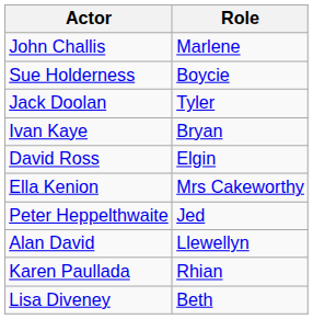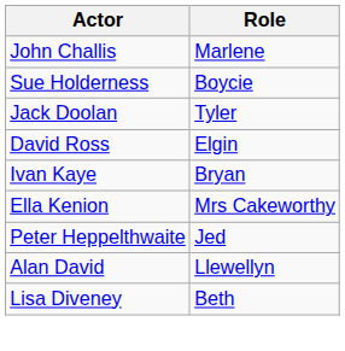rows swapped: David Ross <-> Ivan Kaye
- row: Karen Paullada | Rhian
